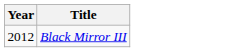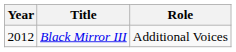+ column: Role | Additional Voices
